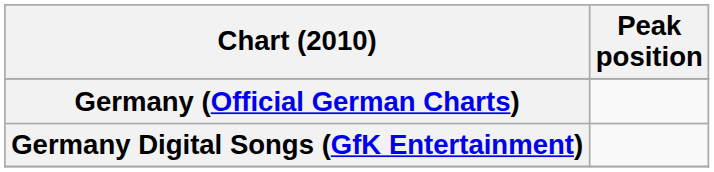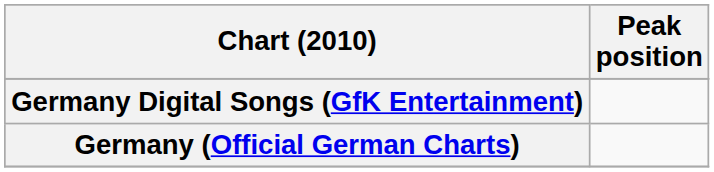rows swapped: Germany (Official German Charts) <-> Germany Digital Songs (GfK Entertainment)
